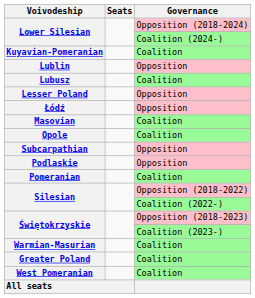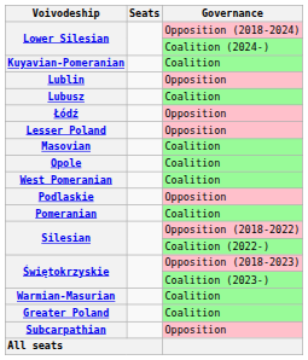rows swapped: Łódź <-> Lesser Poland
rows swapped: Subcarpathian <-> West Pomeranian
